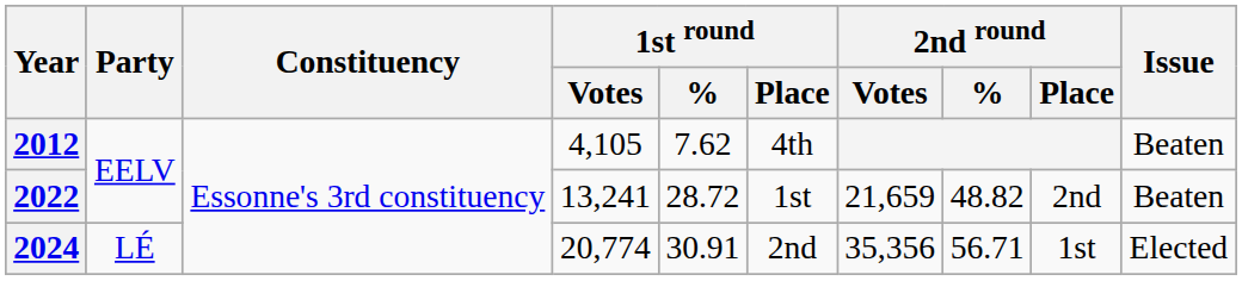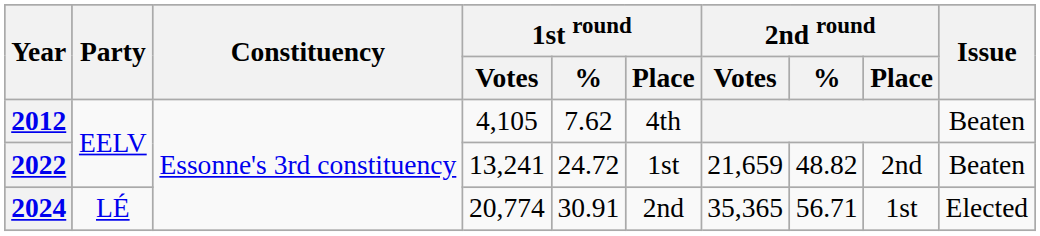2022 | 1st round / %: 28.72 -> 24.72
2024 | 2nd round / Votes: 35,356 -> 35,365
